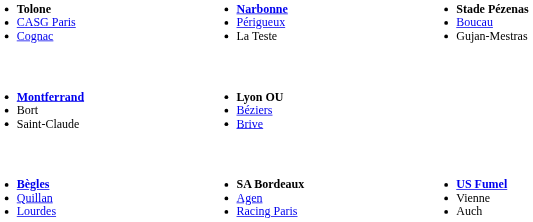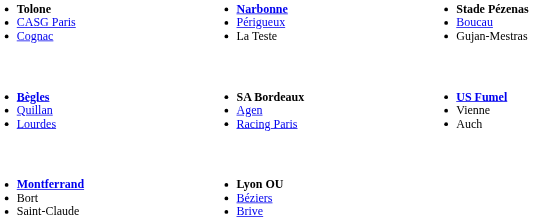rows swapped: Bègles Quillan Lourdes <-> Montferrand Bort Saint-Claude
